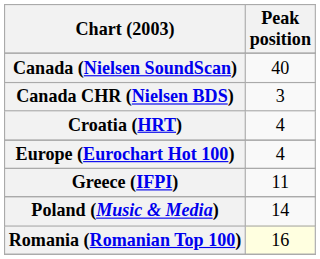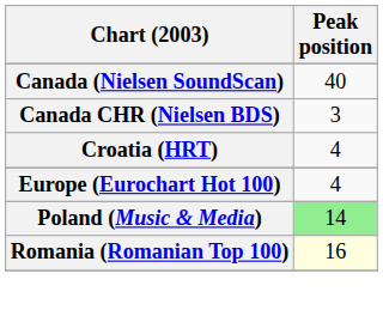- row: Greece (IFPI) | 11
Poland (Music & Media) | Peak position: no background -> lightgreen background
